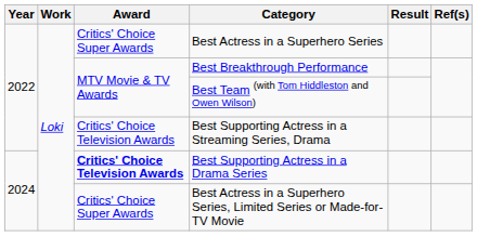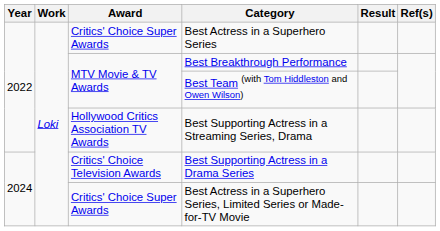Best Supporting Actress in a Streaming Series, Drama | Award: Critics' Choice Television Awards -> Hollywood Critics Association TV Awards
Best Supporting Actress in a Drama Series | Award: bold -> normal
